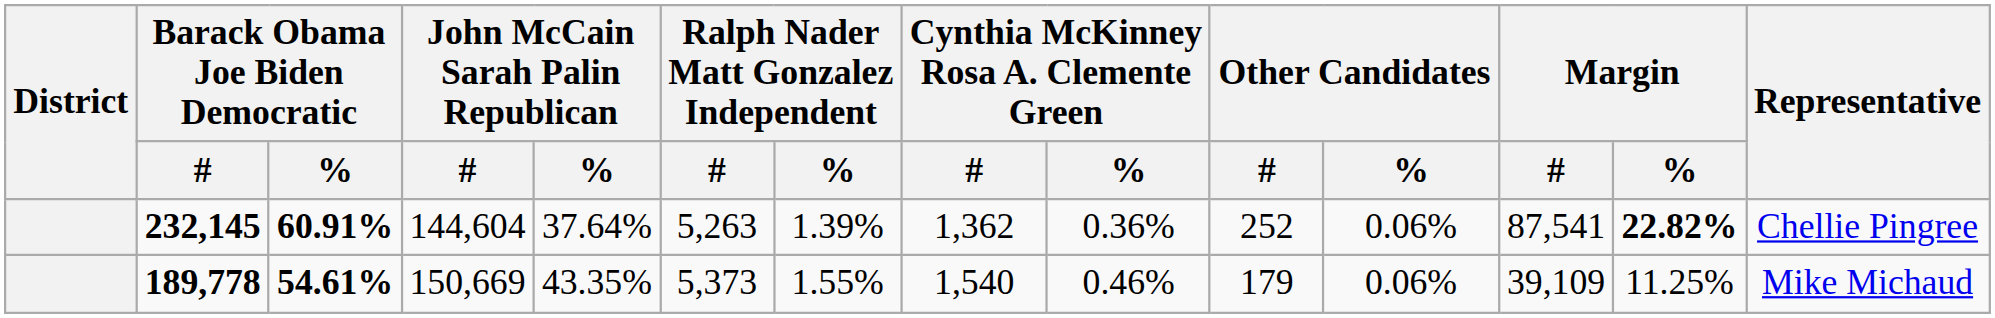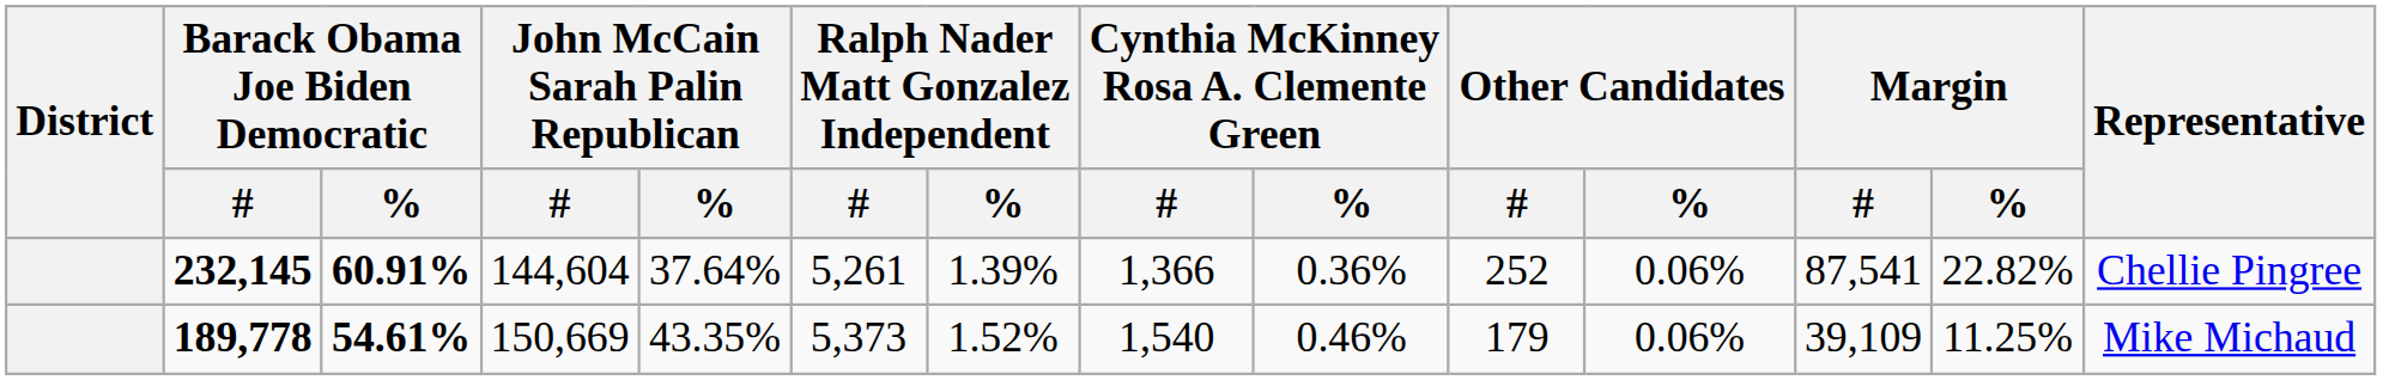232,145 | Ralph Nader Matt Gonzalez Independent / #: 5,263 -> 5,261
232,145 | Cynthia McKinney Rosa A. Clemente Green / #: 1,362 -> 1,366
232,145 | Margin / %: bold -> normal
189,778 | Ralph Nader Matt Gonzalez Independent / %: 1.55% -> 1.52%
